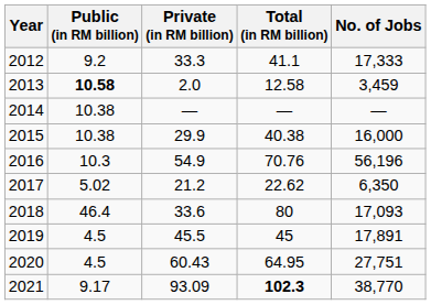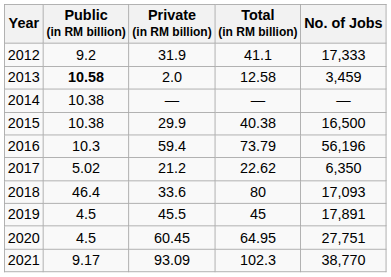2012 | Private (in RM billion): 33.3 -> 31.9
2015 | No. of Jobs: 16,000 -> 16,500
2016 | Private (in RM billion): 54.9 -> 59.4
2016 | Total (in RM billion): 70.76 -> 73.79
2020 | Private (in RM billion): 60.43 -> 60.45
2021 | Total (in RM billion): bold -> normal
